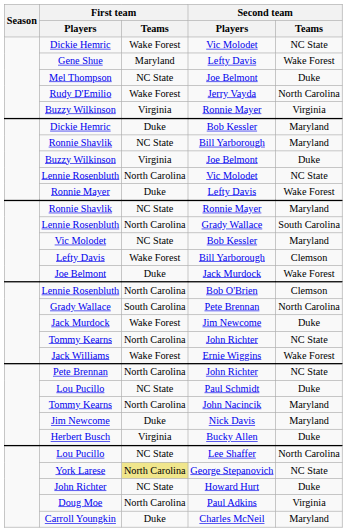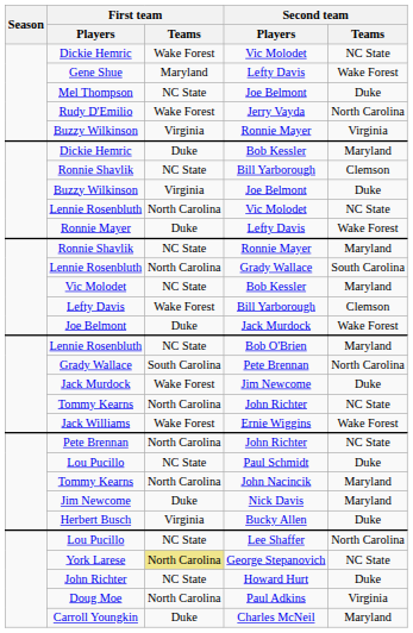Ronnie Shavlik / Bill Yarborough | Second team / Teams: Maryland -> Clemson
Lennie Rosenbluth / Bob O'Brien | First team / Teams: North Carolina -> NC State
Lennie Rosenbluth / Bob O'Brien | Second team / Teams: Clemson -> Maryland
